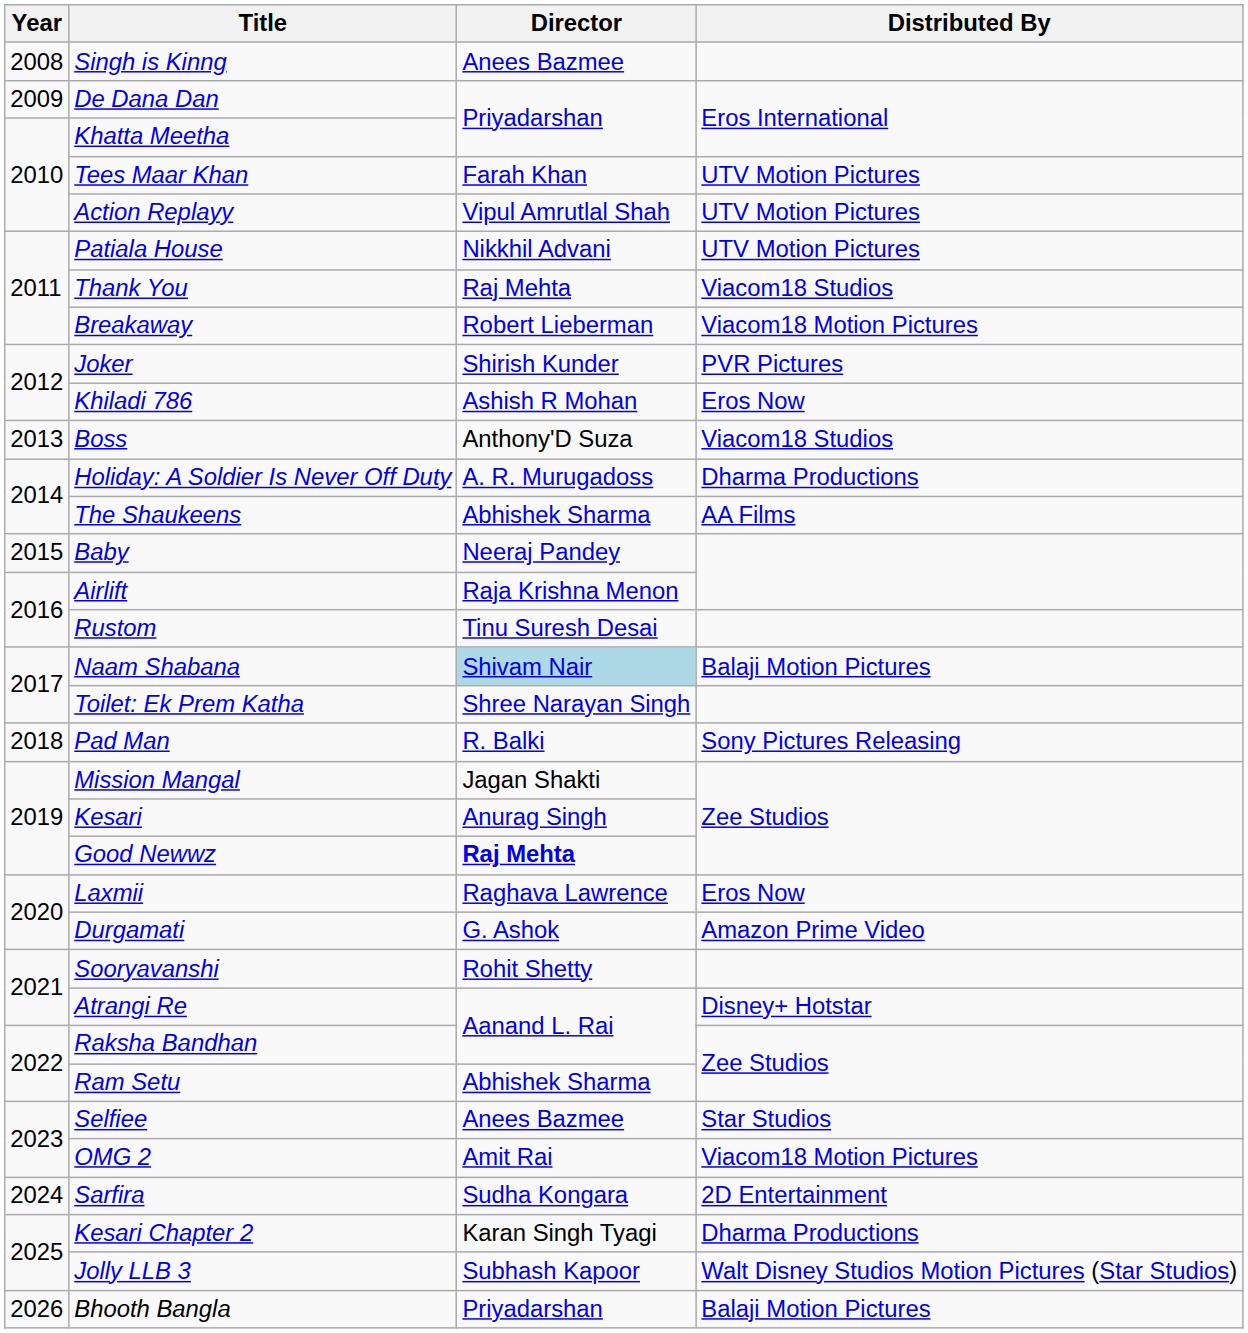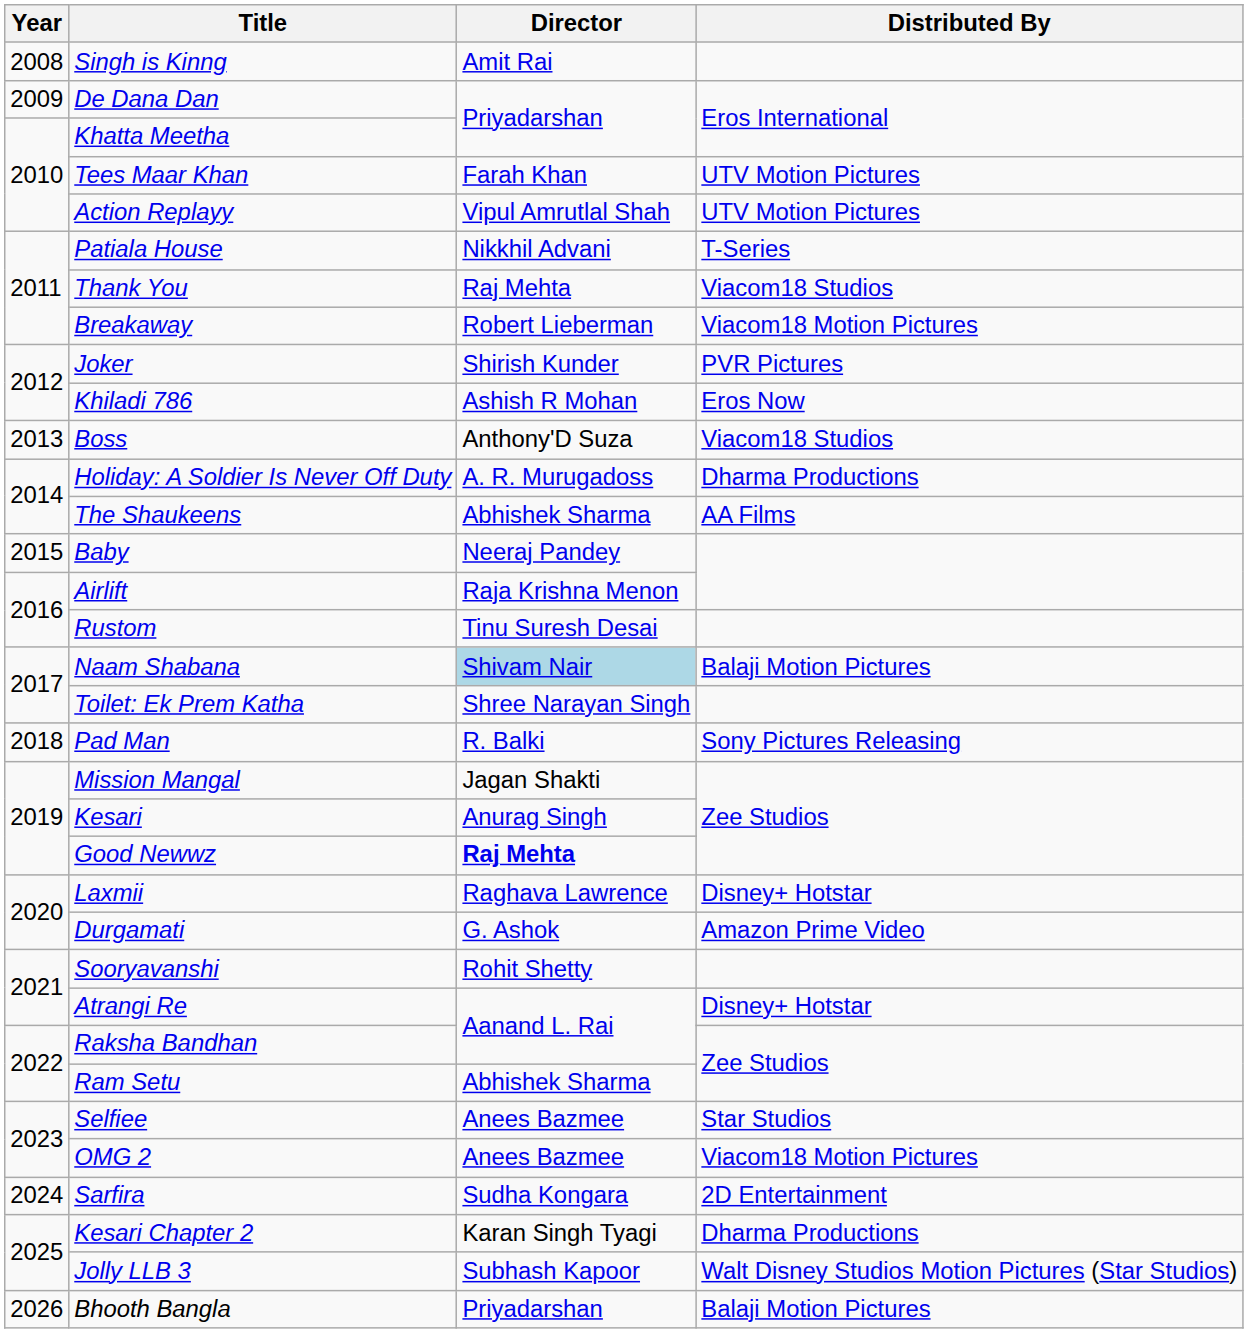Singh is Kinng | Director: Anees Bazmee -> Amit Rai
Patiala House | Distributed By: UTV Motion Pictures -> T-Series
Laxmii | Distributed By: Eros Now -> Disney+ Hotstar
OMG 2 | Director: Amit Rai -> Anees Bazmee
